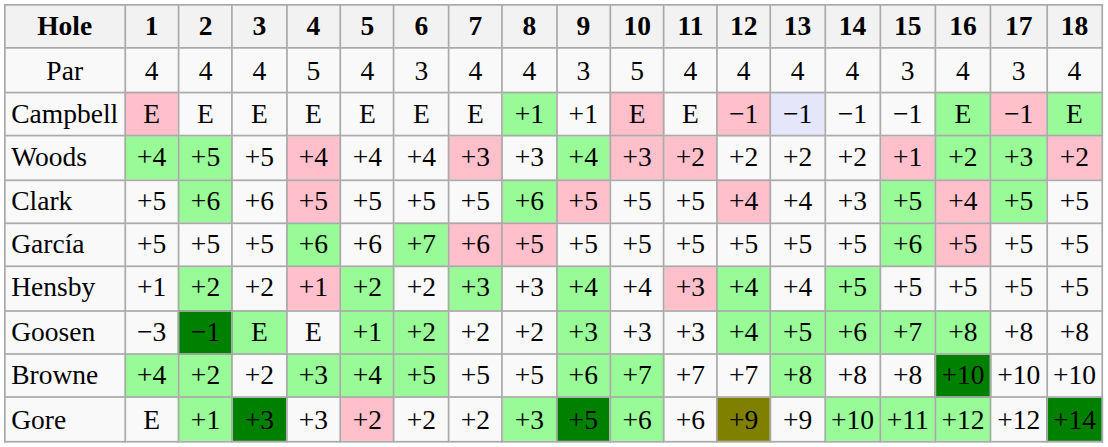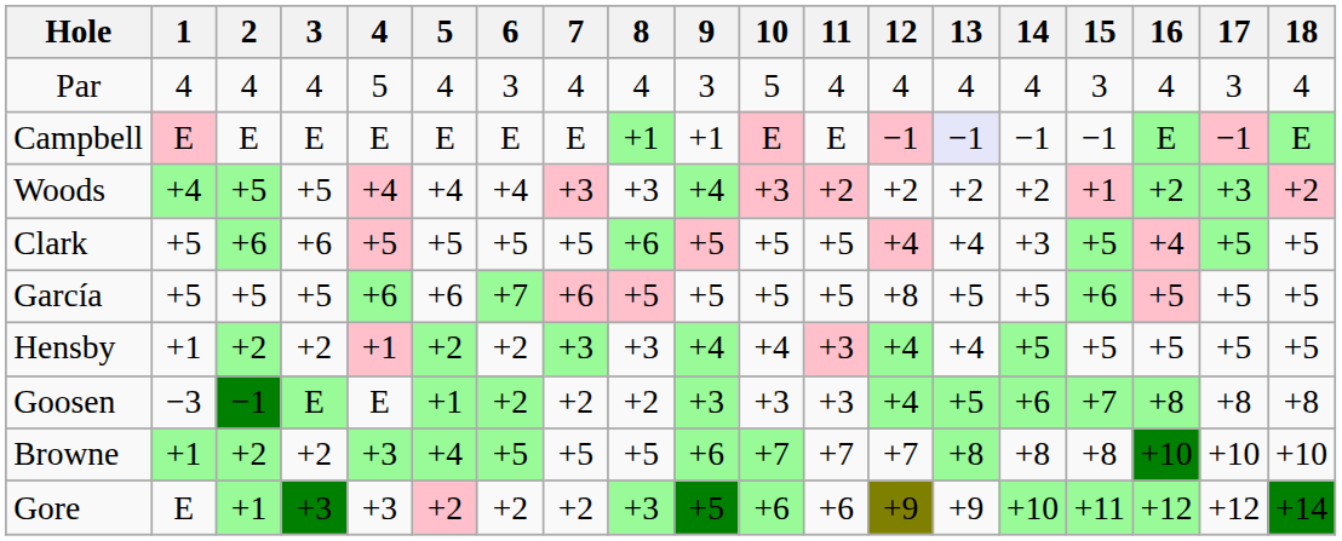García | 12: +5 -> +8
Browne | 1: +4 -> +1
